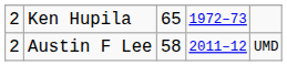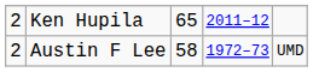Ken Hupila | column 4: 1972–73 -> 2011–12
Austin F Lee | column 4: 2011–12 -> 1972–73
